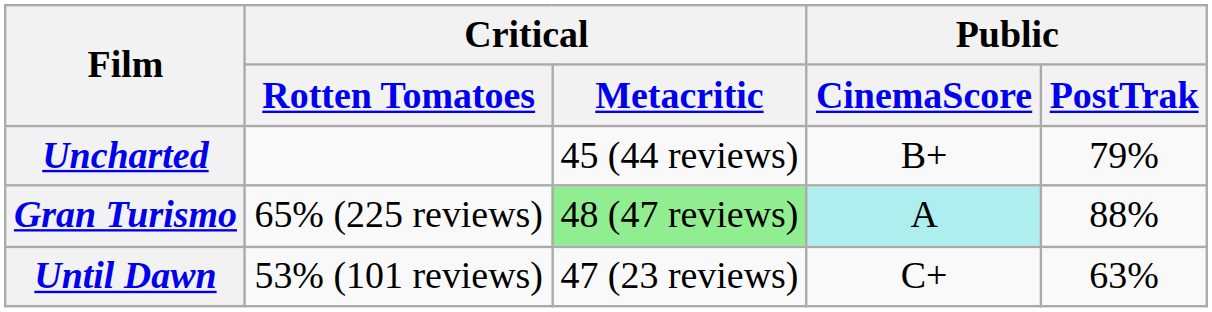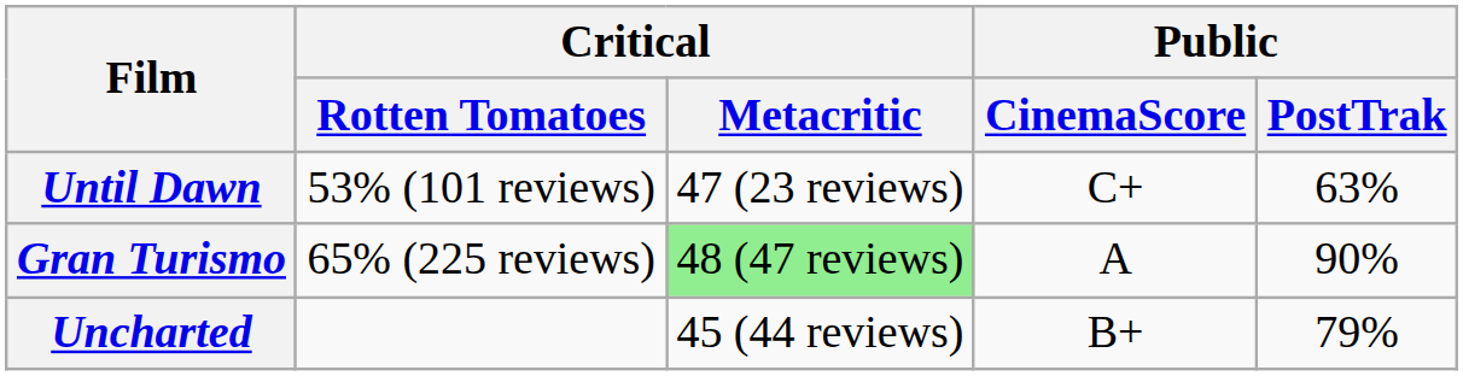rows swapped: Uncharted <-> Until Dawn
Gran Turismo | Public / CinemaScore: paleturquoise background -> no background
Gran Turismo | Public / PostTrak: 88% -> 90%
